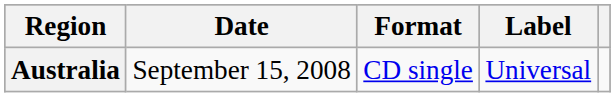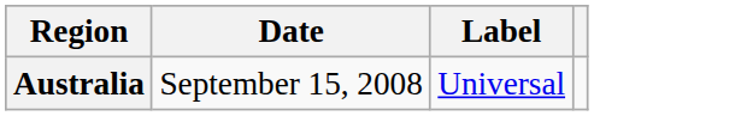- column: Format | CD single
